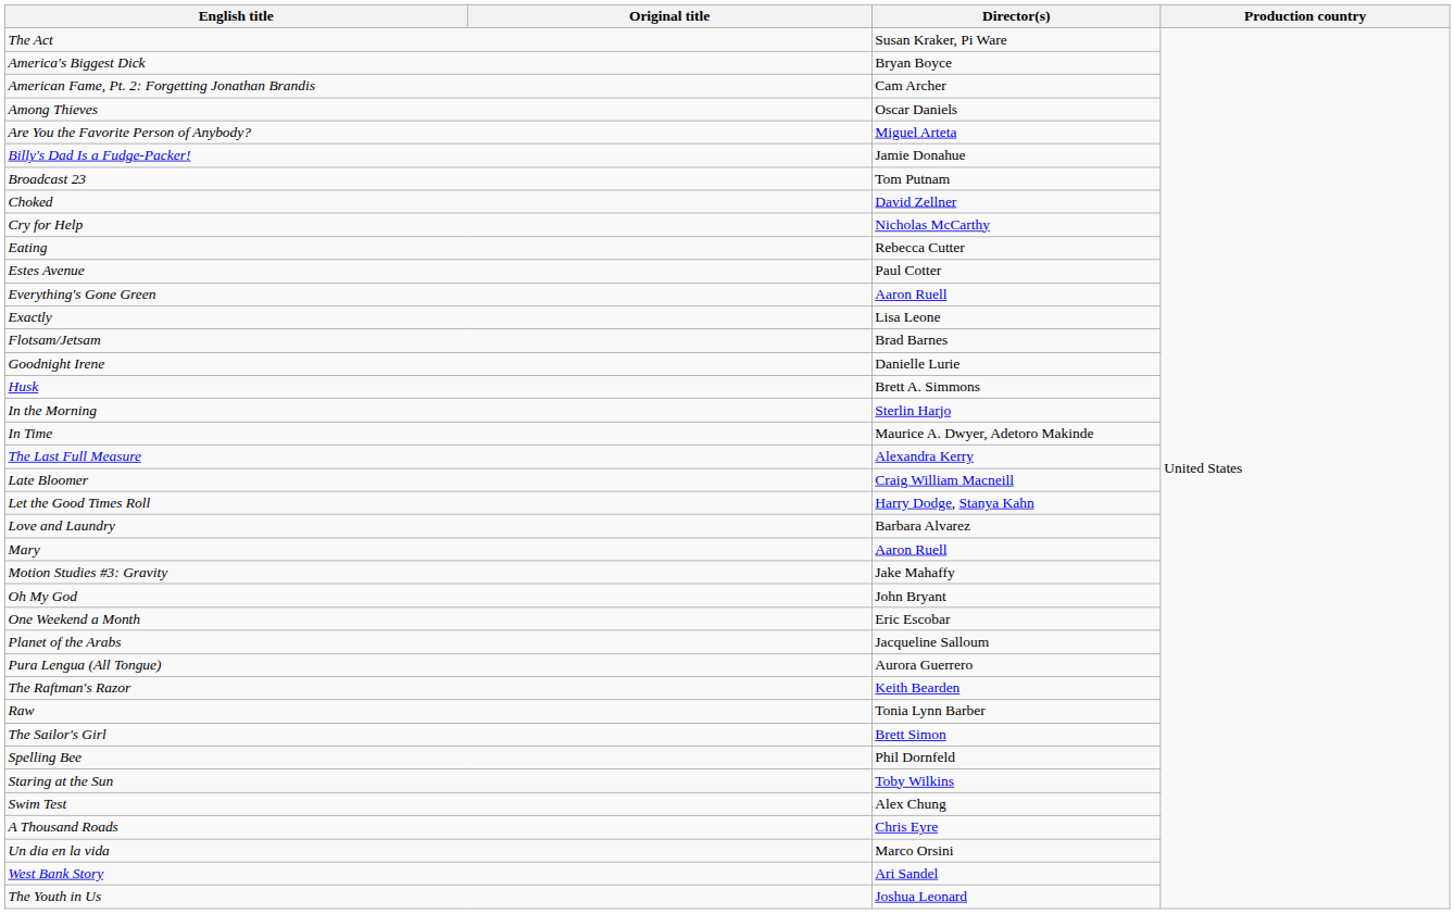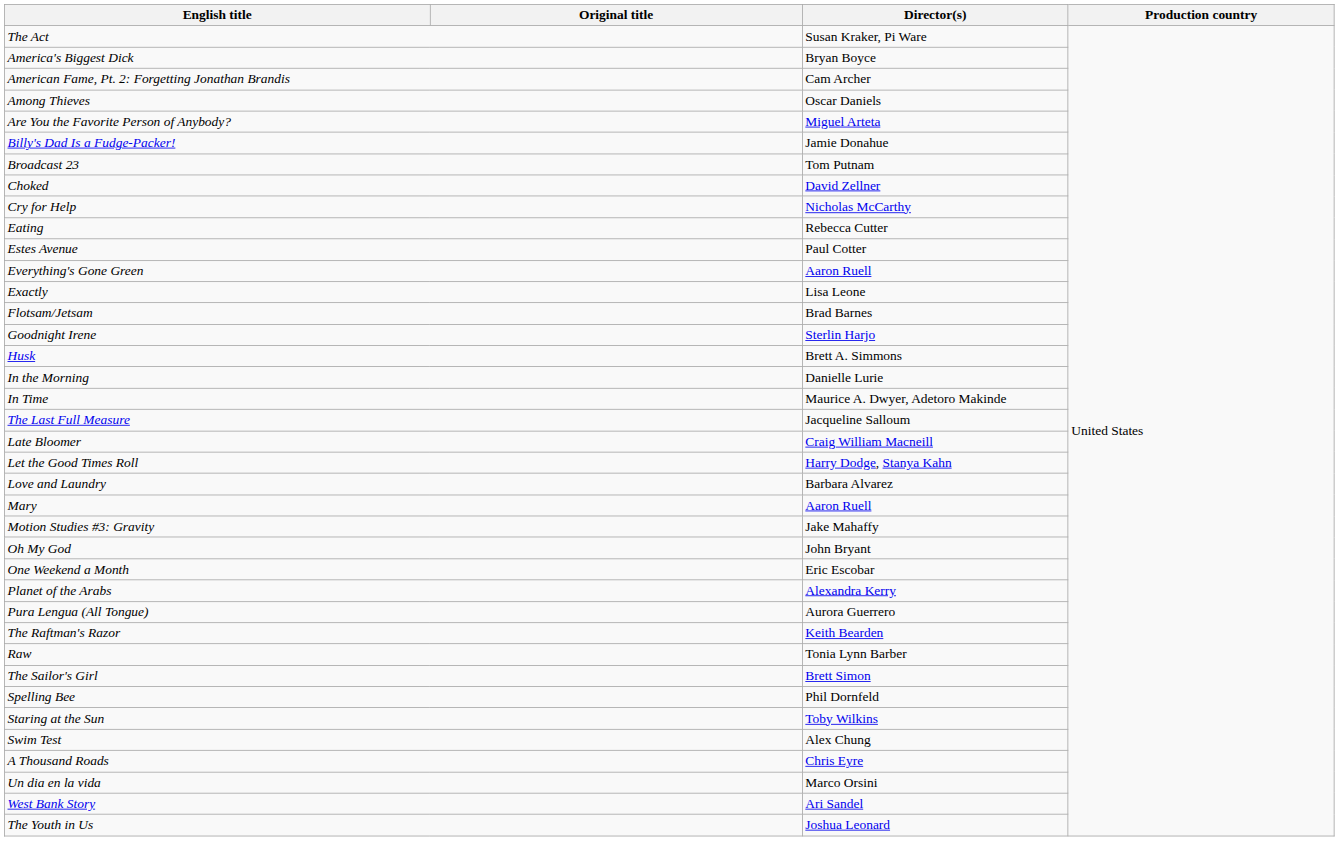Goodnight Irene | Director(s): Danielle Lurie -> Sterlin Harjo
In the Morning | Director(s): Sterlin Harjo -> Danielle Lurie
The Last Full Measure | Director(s): Alexandra Kerry -> Jacqueline Salloum
Planet of the Arabs | Director(s): Jacqueline Salloum -> Alexandra Kerry
